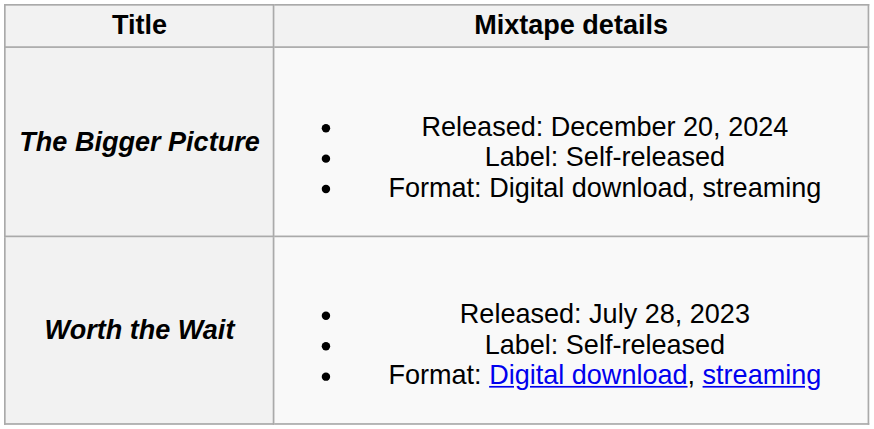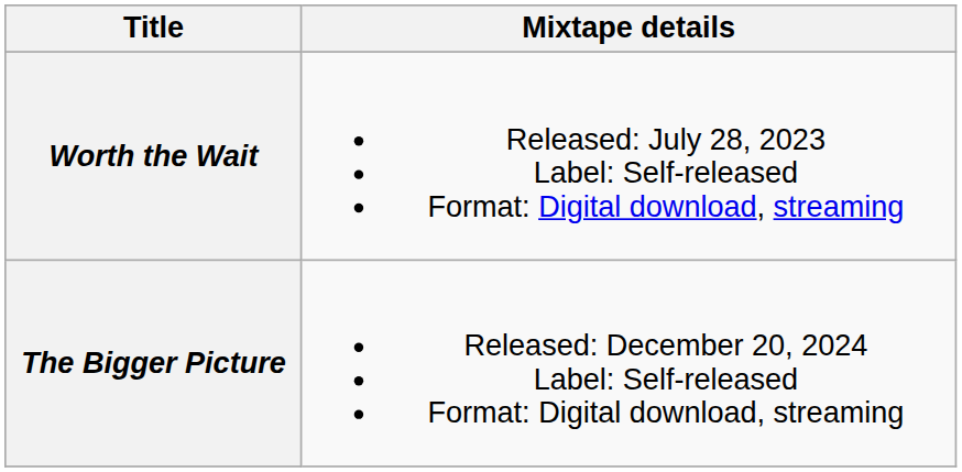rows swapped: Worth the Wait <-> The Bigger Picture
